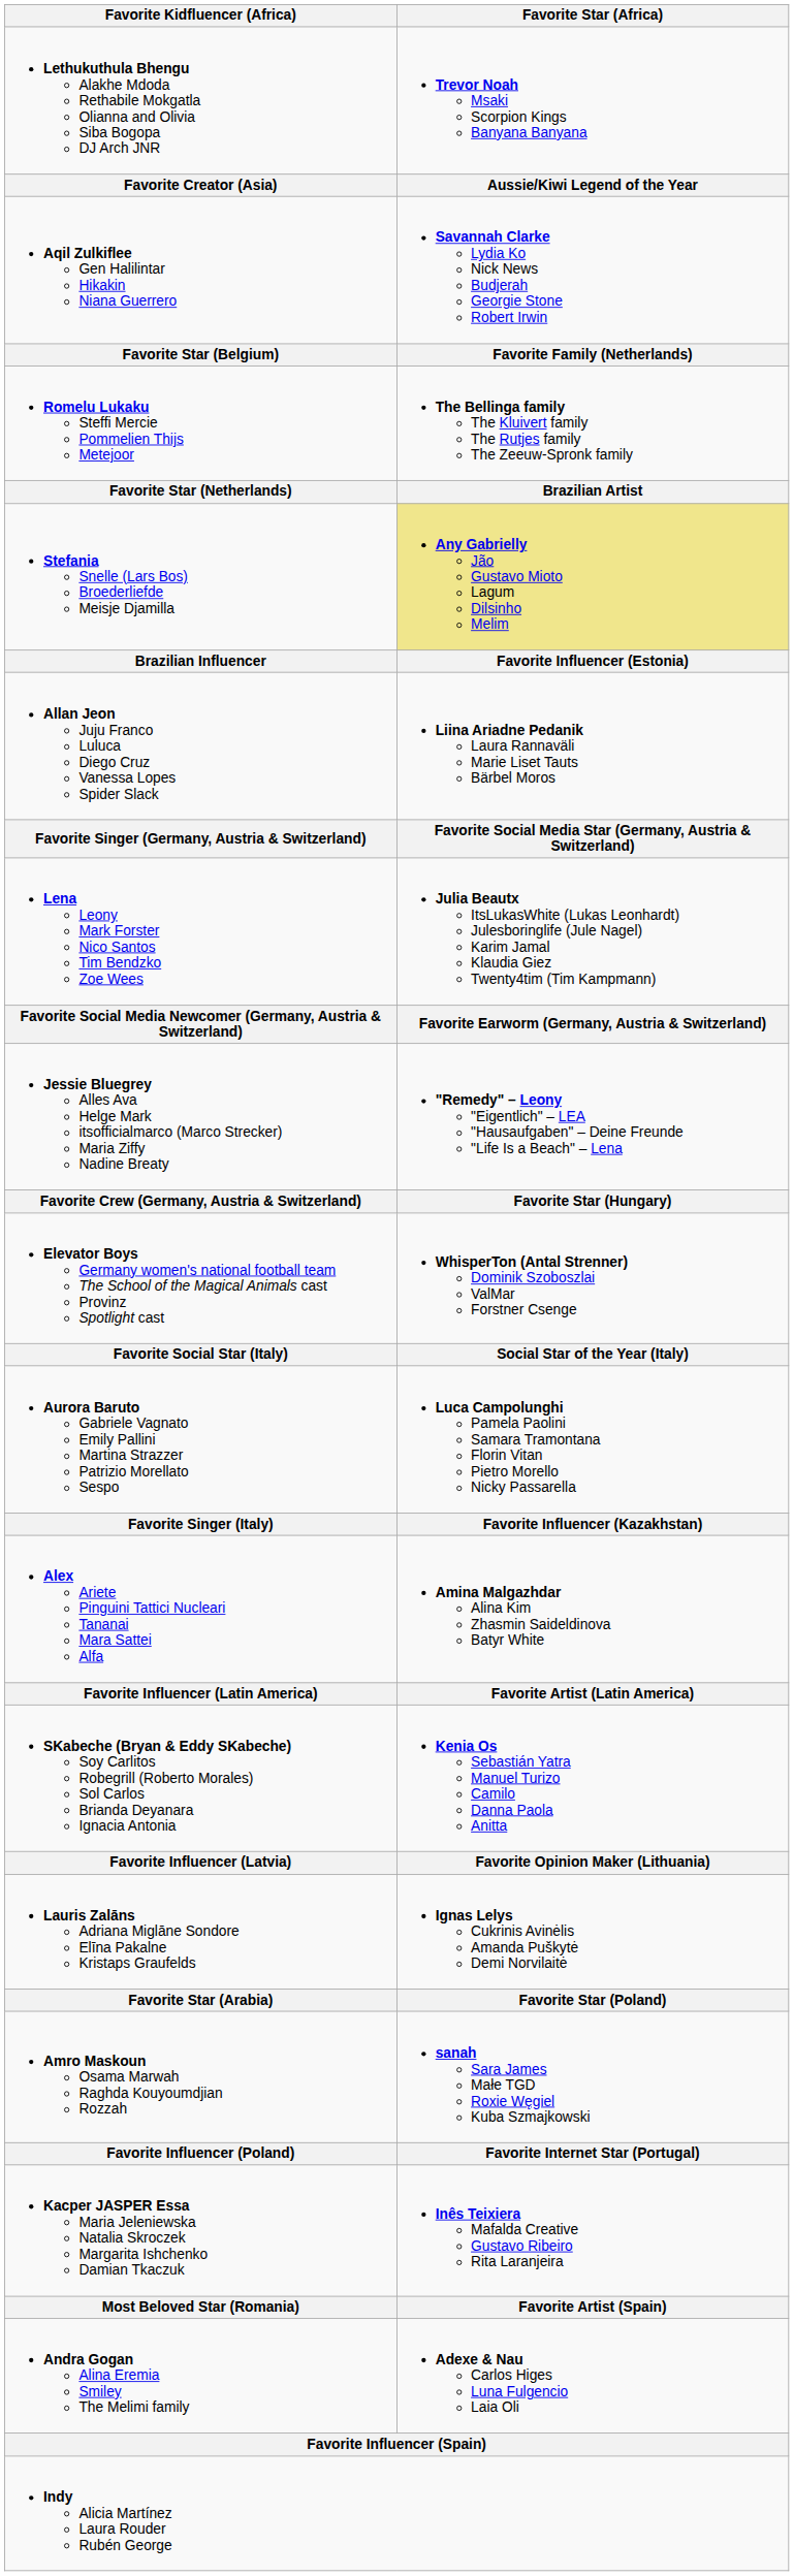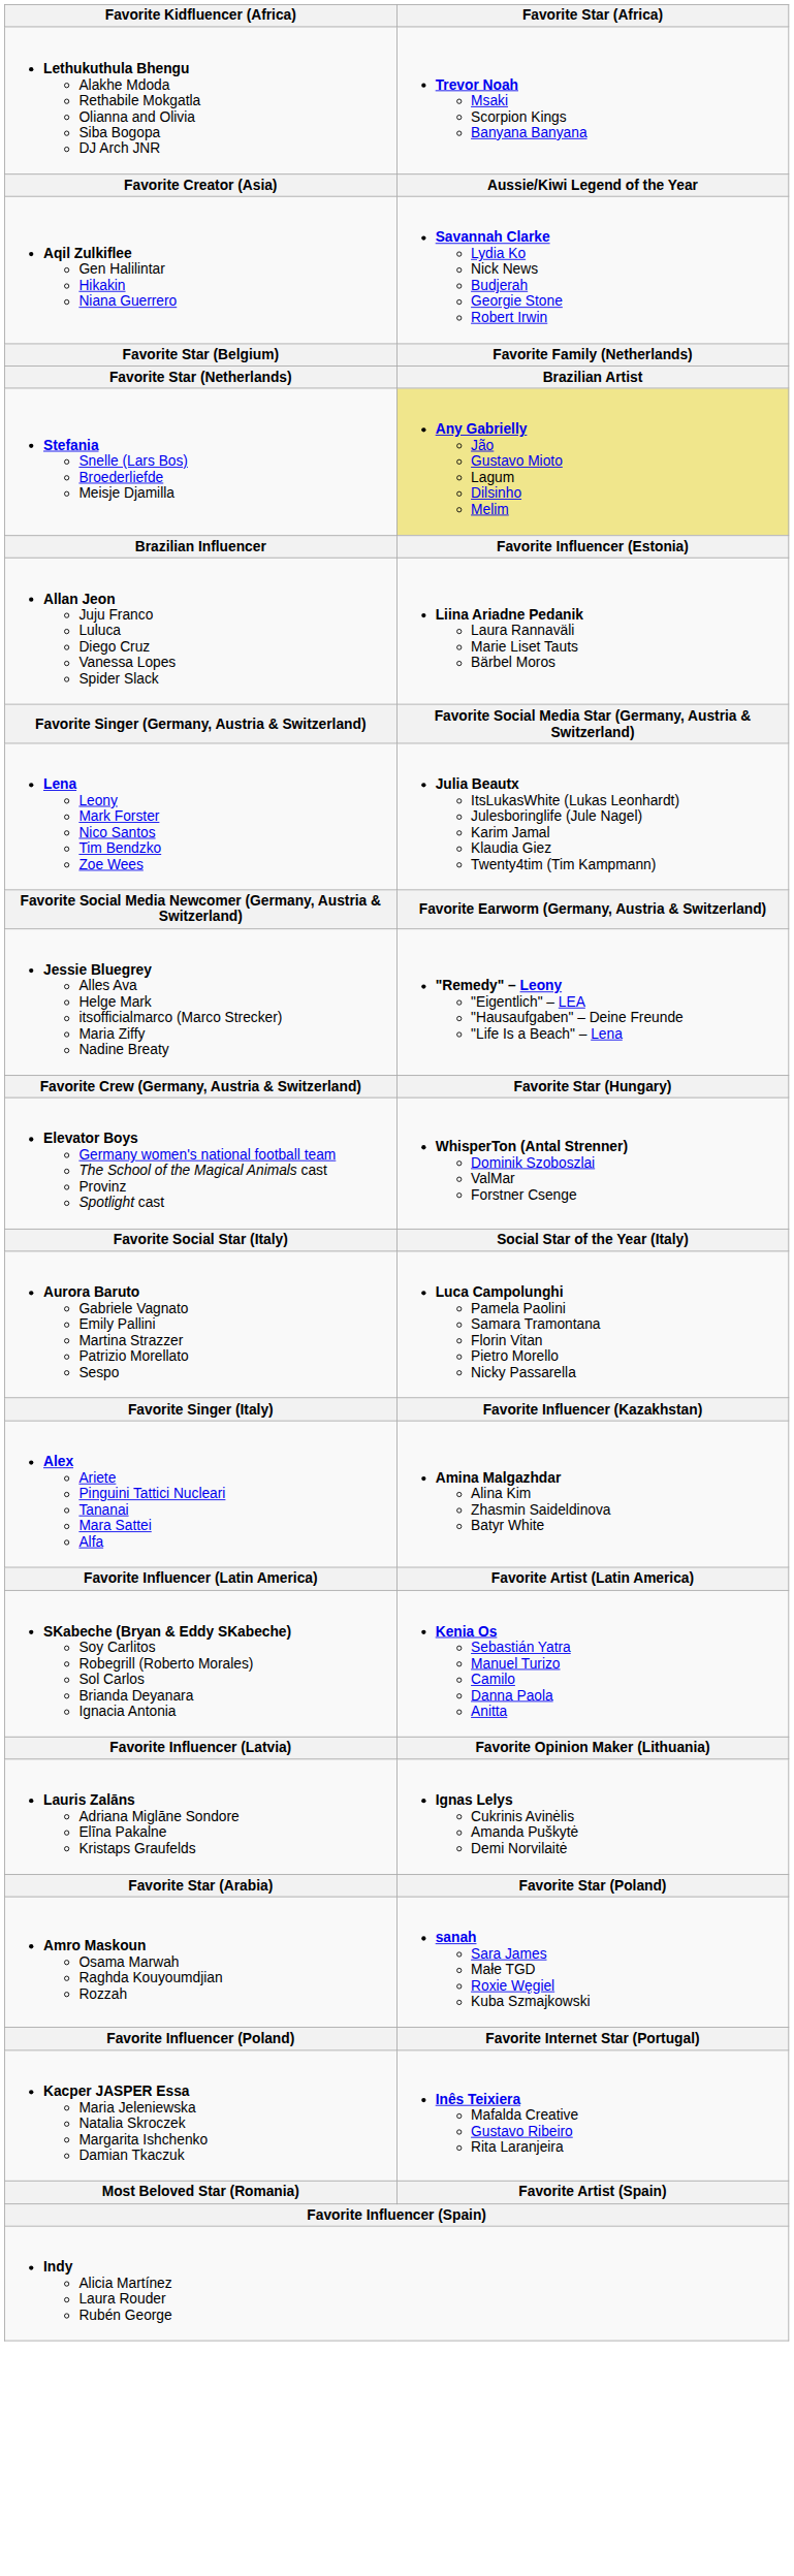- row: Romelu Lukaku Steffi Mercie Pommelien Thijs Metejoor | The Bellinga family The Kluivert family The Rutjes family The Zeeuw-Spronk family
- row: Andra Gogan Alina Eremia Smiley The Melimi family | Adexe & Nau Carlos Higes Luna Fulgencio Laia Oli
